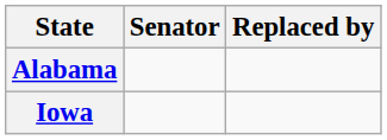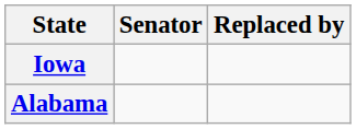rows swapped: Alabama <-> Iowa
